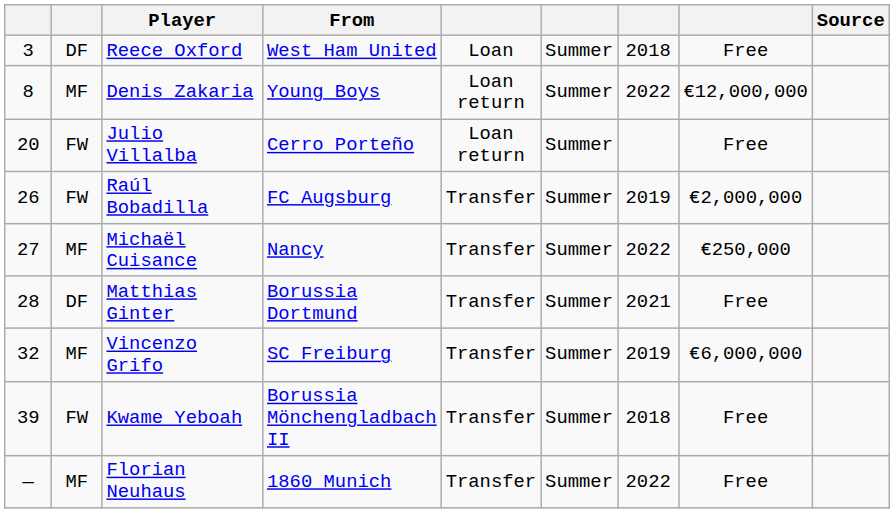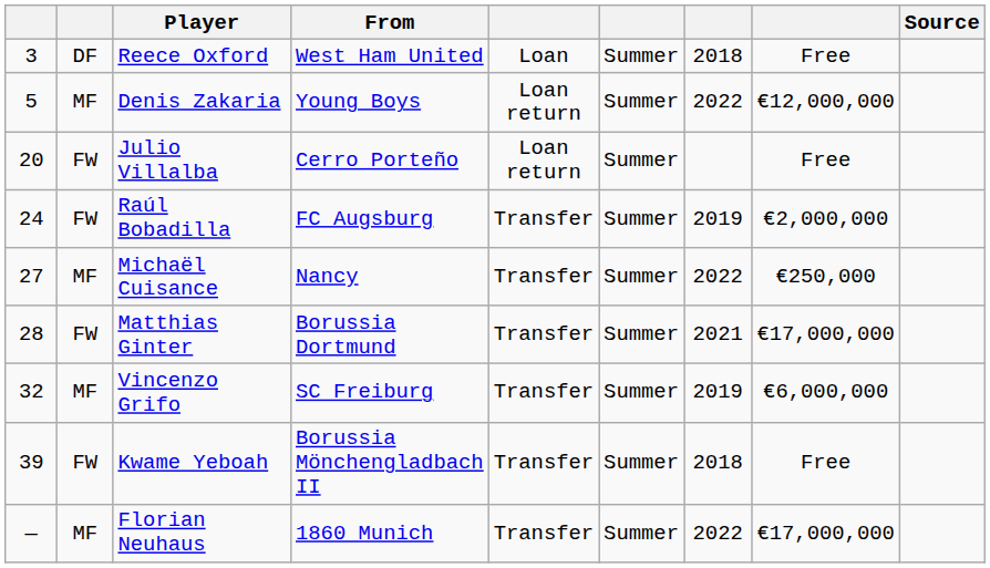Denis Zakaria | column 1: 8 -> 5
Raúl Bobadilla | column 1: 26 -> 24
Matthias Ginter | column 2: DF -> FW
Matthias Ginter | column 8: Free -> €17,000,000
Florian Neuhaus | column 8: Free -> €17,000,000
